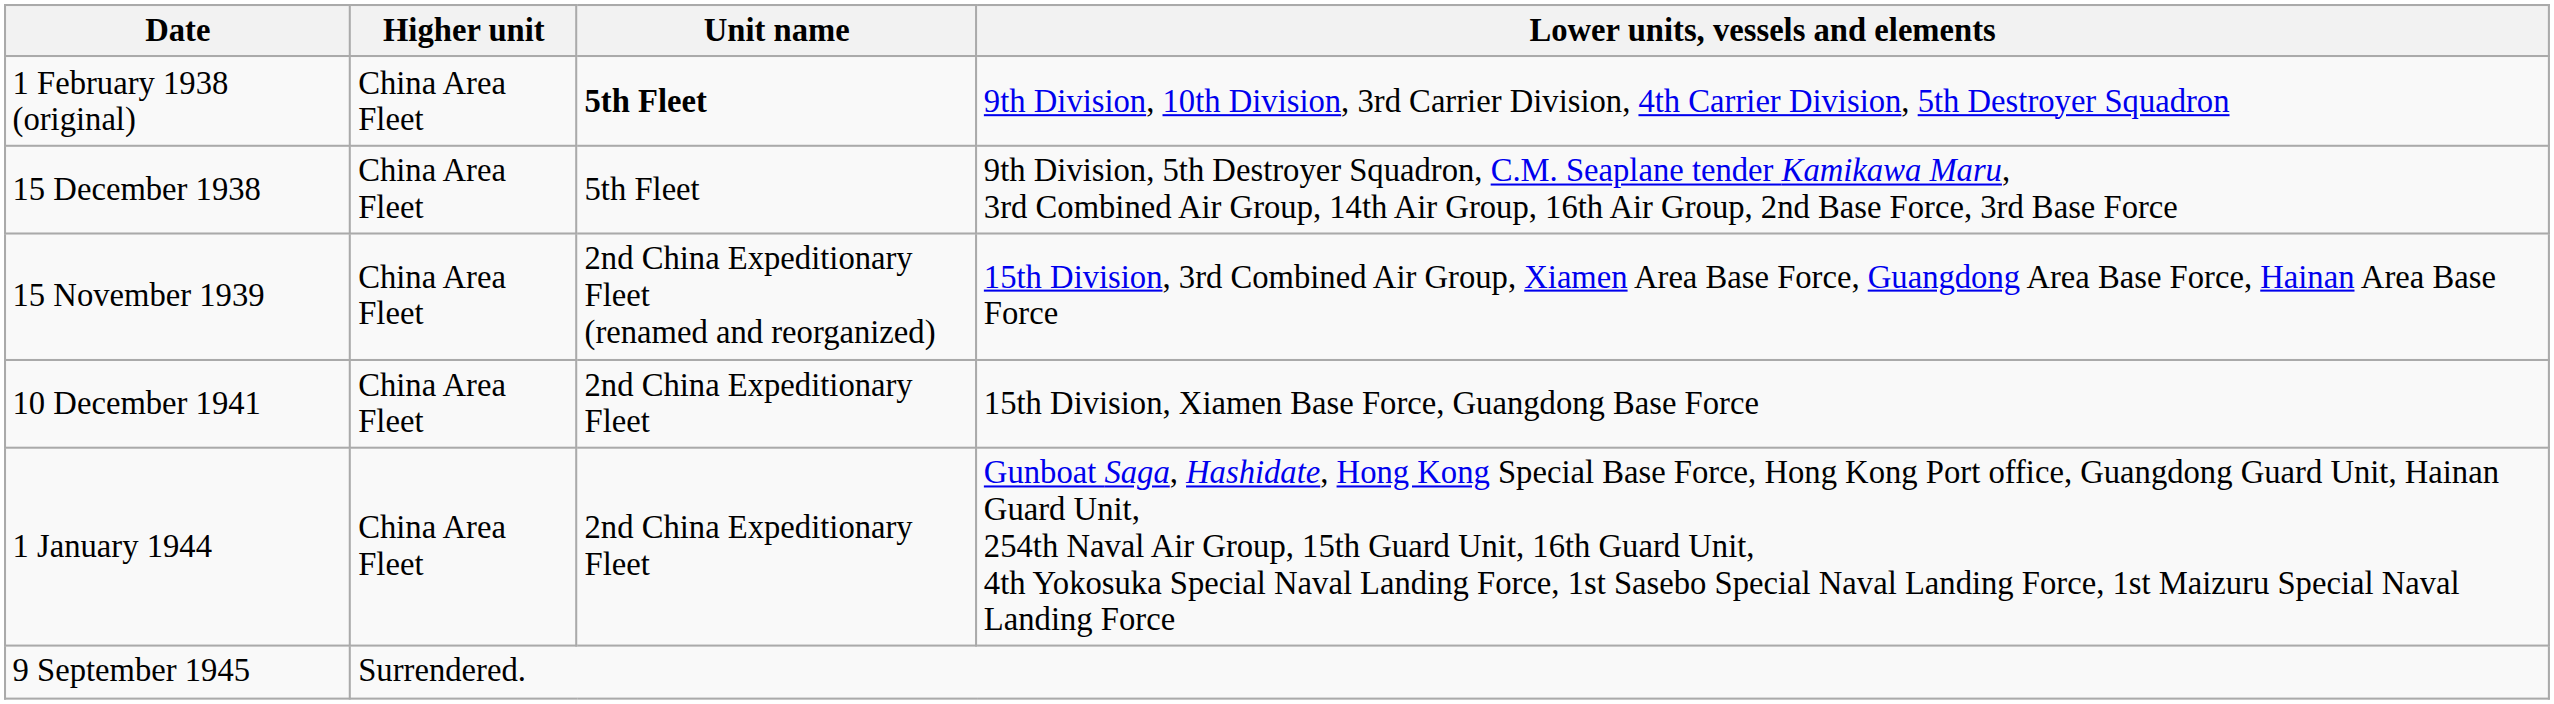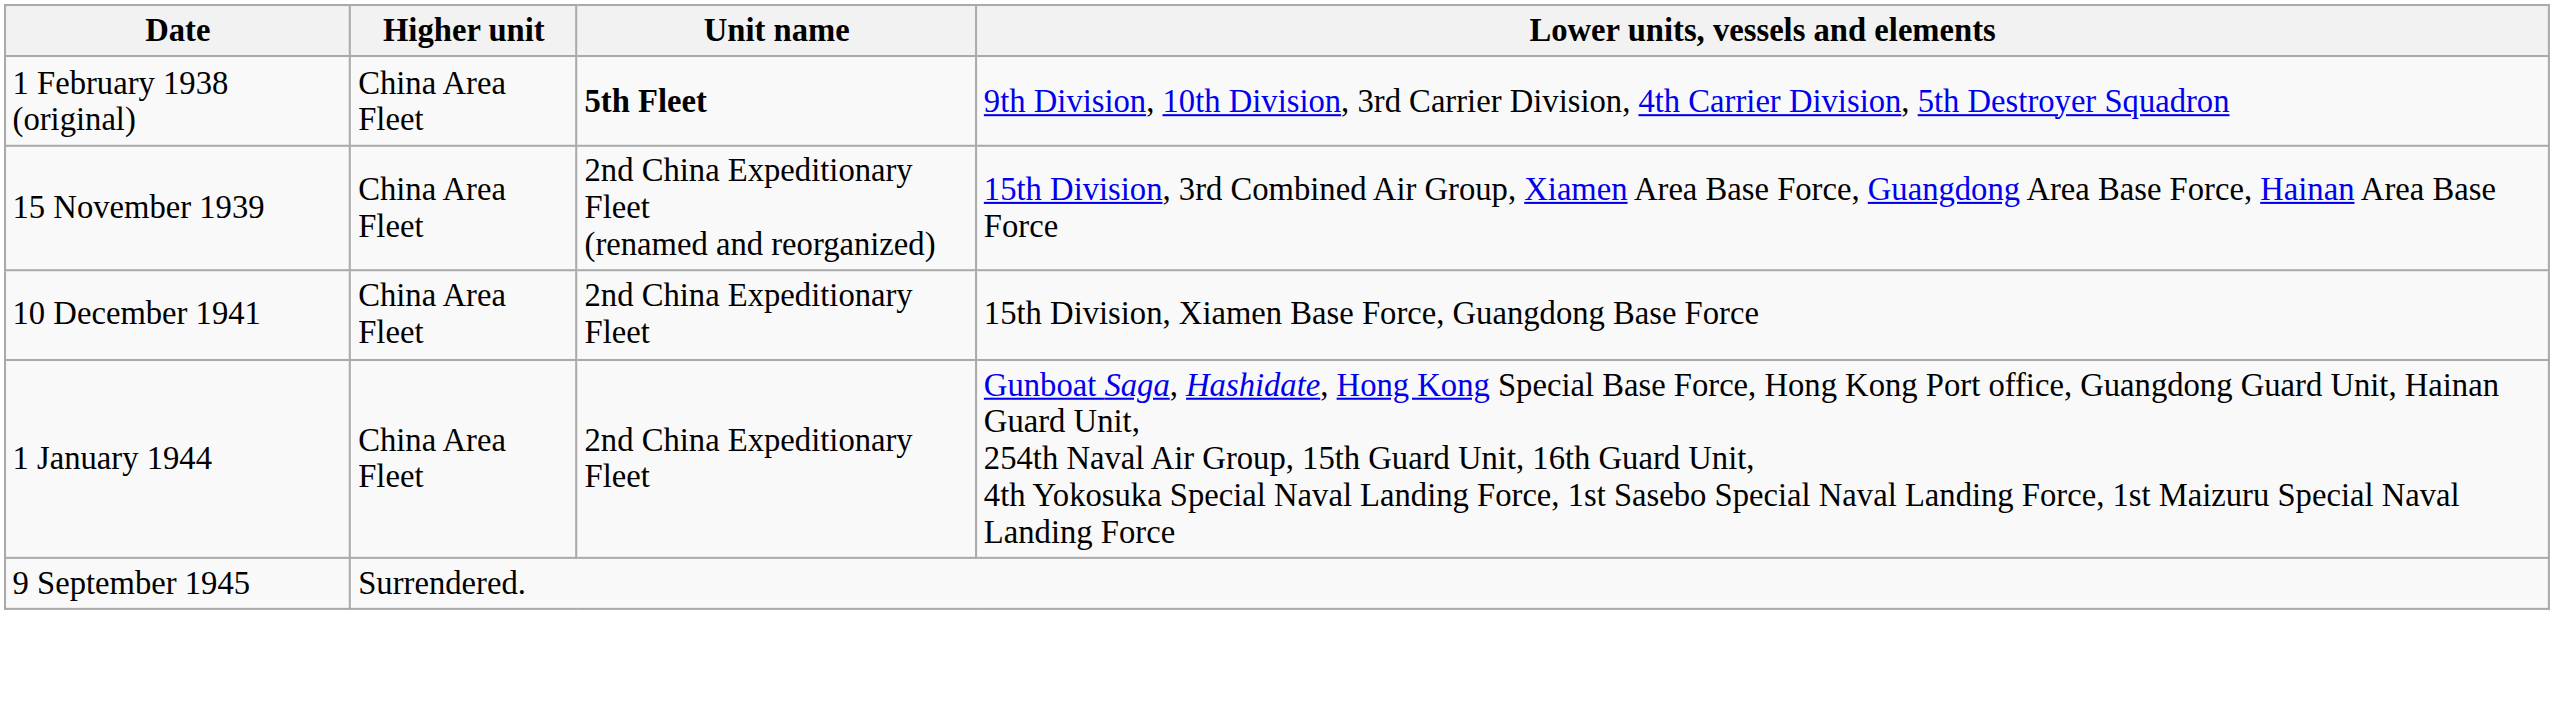- row: 15 December 1938 | China Area Fleet | 5th Fleet | 9th Division, 5th Destroyer Squadron, C.M. Seaplane tender Kamikawa Maru, 3rd Combined Air Group, 14th Air Group, 16th Air Group, 2nd Base Force, 3rd Base Force
